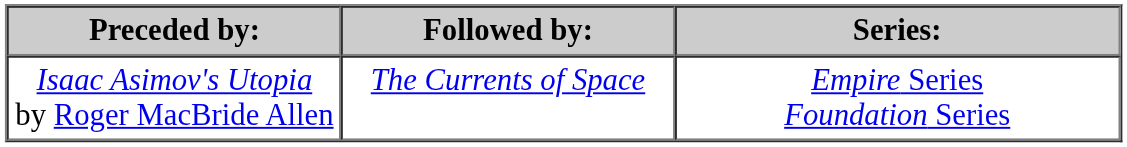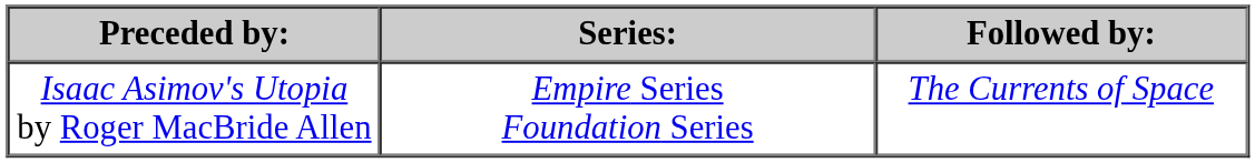columns swapped: Series: <-> Followed by:
